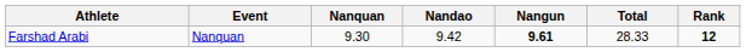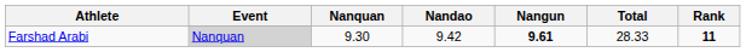Farshad Arabi | Event: no background -> lightgrey background
Farshad Arabi | Rank: 12 -> 11
